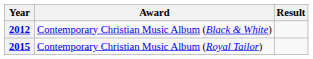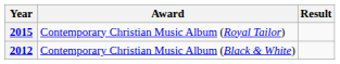rows swapped: 2012 <-> 2015
